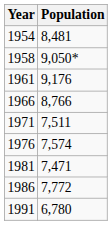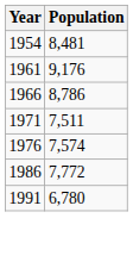- row: 1958 | 9,050*
1966 | Population: 8,766 -> 8,786
- row: 1981 | 7,471
